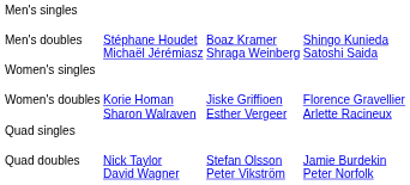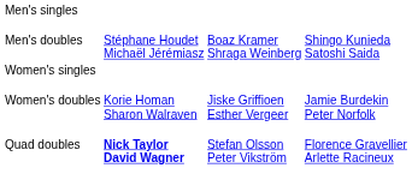Women's doubles | column 4: Florence Gravellier Arlette Racineux -> Jamie Burdekin Peter Norfolk
- row: Quad singles
Quad doubles | column 2: normal -> bold
Quad doubles | column 4: Jamie Burdekin Peter Norfolk -> Florence Gravellier Arlette Racineux
